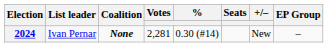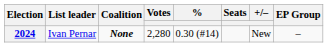2024 | Votes: 2,281 -> 2,280
